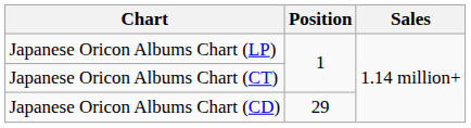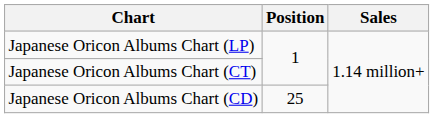Japanese Oricon Albums Chart (CD) | Position: 29 -> 25
